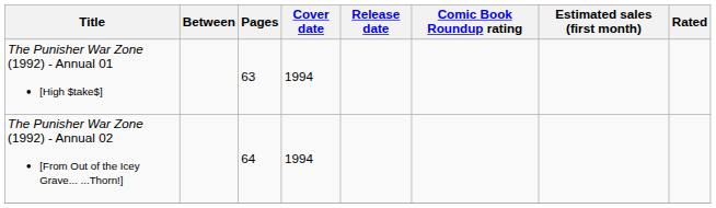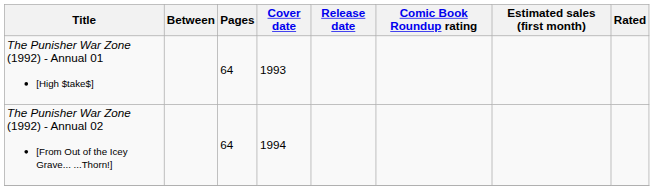The Punisher War Zone (1992) - Annual 01 [High $take$] | Pages: 63 -> 64
The Punisher War Zone (1992) - Annual 01 [High $take$] | Cover date: 1994 -> 1993
